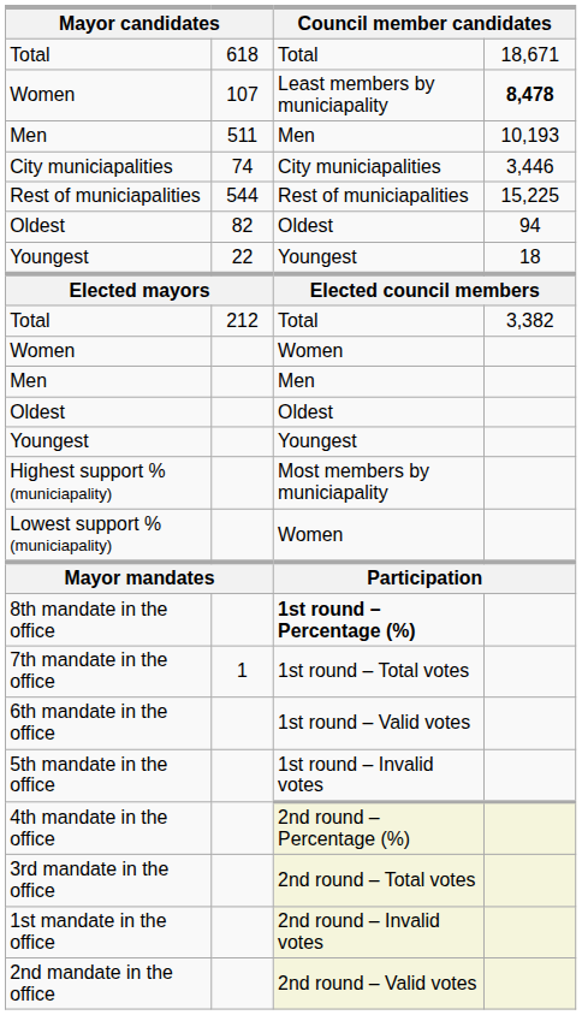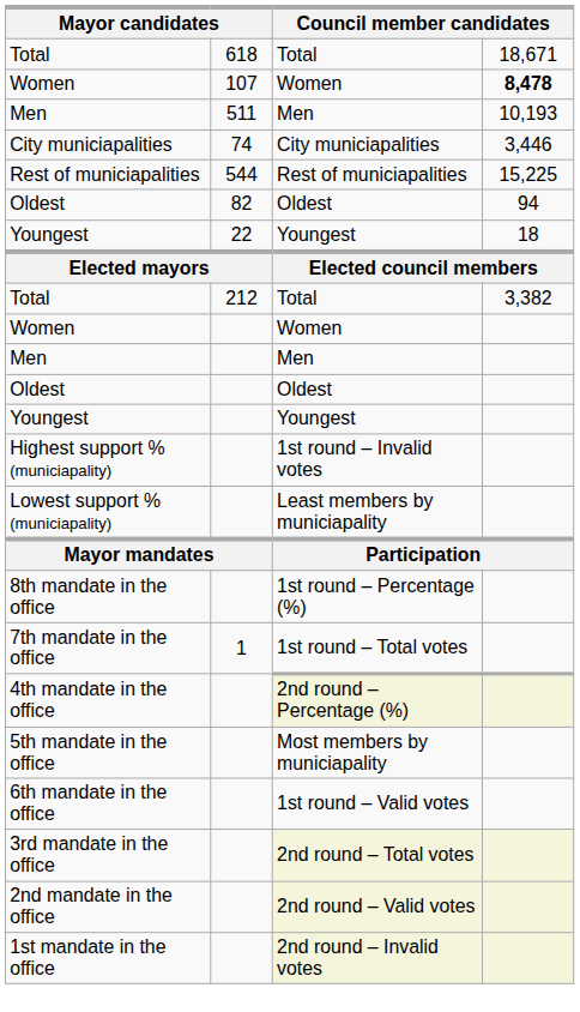Women / 107 | column 3: Least members by municiapality -> Women
Highest support % (municiapality) | column 3: Most members by municiapality -> 1st round – Invalid votes
Lowest support % (municiapality) | column 3: Women -> Least members by municiapality
8th mandate in the office | column 3: bold -> normal
rows swapped: 6th mandate in the office <-> 4th mandate in the office
5th mandate in the office | column 3: 1st round – Invalid votes -> Most members by municiapality
rows swapped: 2nd mandate in the office <-> 1st mandate in the office
